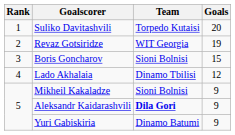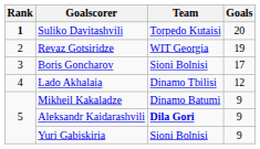Suliko Davitashvili | Rank: normal -> bold
Boris Goncharov | Goals: 15 -> 17
Mikheil Kakaladze | Team: Sioni Bolnisi -> Dinamo Batumi
Yuri Gabiskiria | Team: Dinamo Batumi -> Sioni Bolnisi
